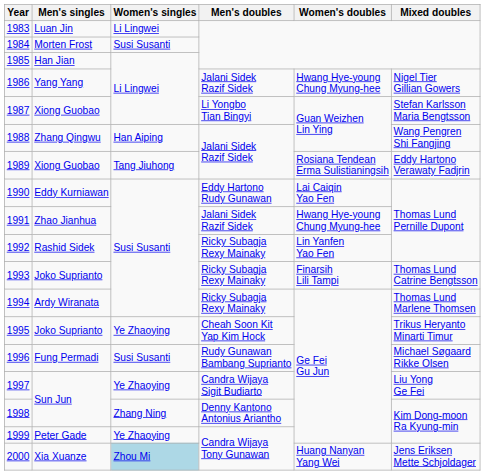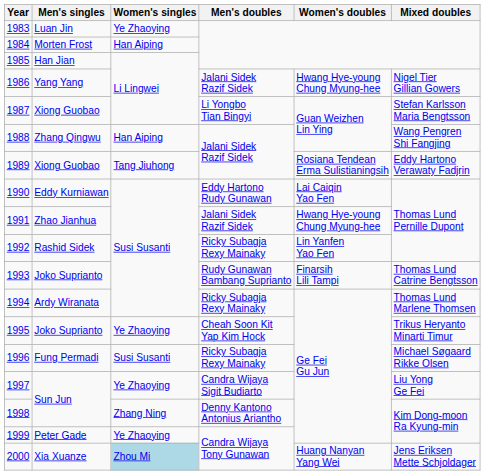1983 | Women's singles: Li Lingwei -> Ye Zhaoying
1984 | Women's singles: Susi Susanti -> Han Aiping
1993 | Men's doubles: Ricky Subagja Rexy Mainaky -> Rudy Gunawan Bambang Suprianto
1996 | Men's doubles: Rudy Gunawan Bambang Suprianto -> Ricky Subagja Rexy Mainaky
